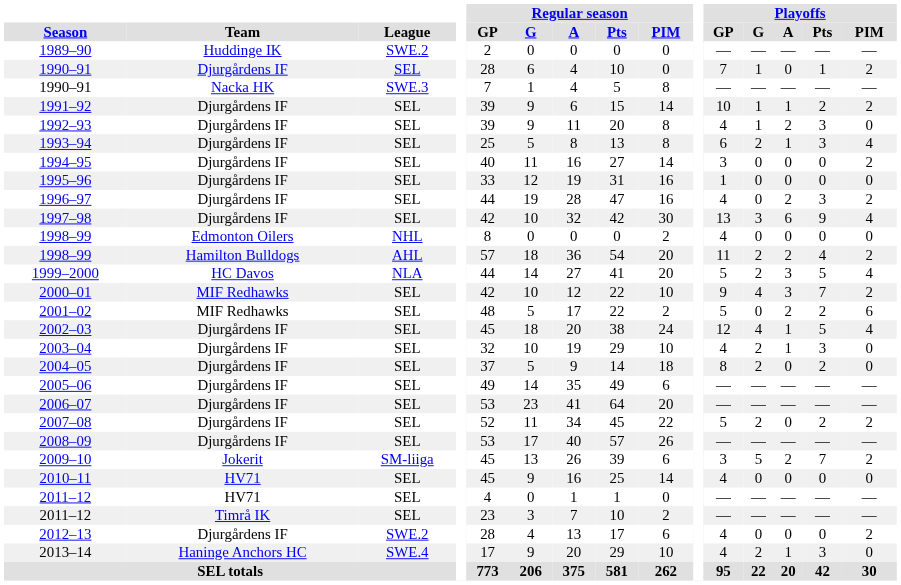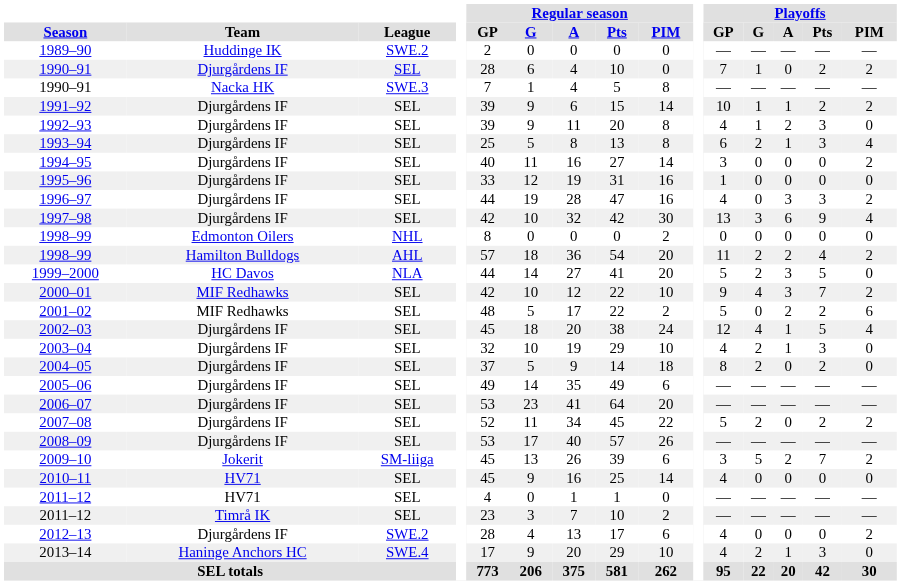1990–91 / Djurgårdens IF | Playoffs / Pts: 1 -> 2
1996–97 | Playoffs / A: 2 -> 3
1998–99 / Edmonton Oilers | Playoffs / GP: 4 -> 0
1999–2000 | Playoffs / PIM: 4 -> 0
